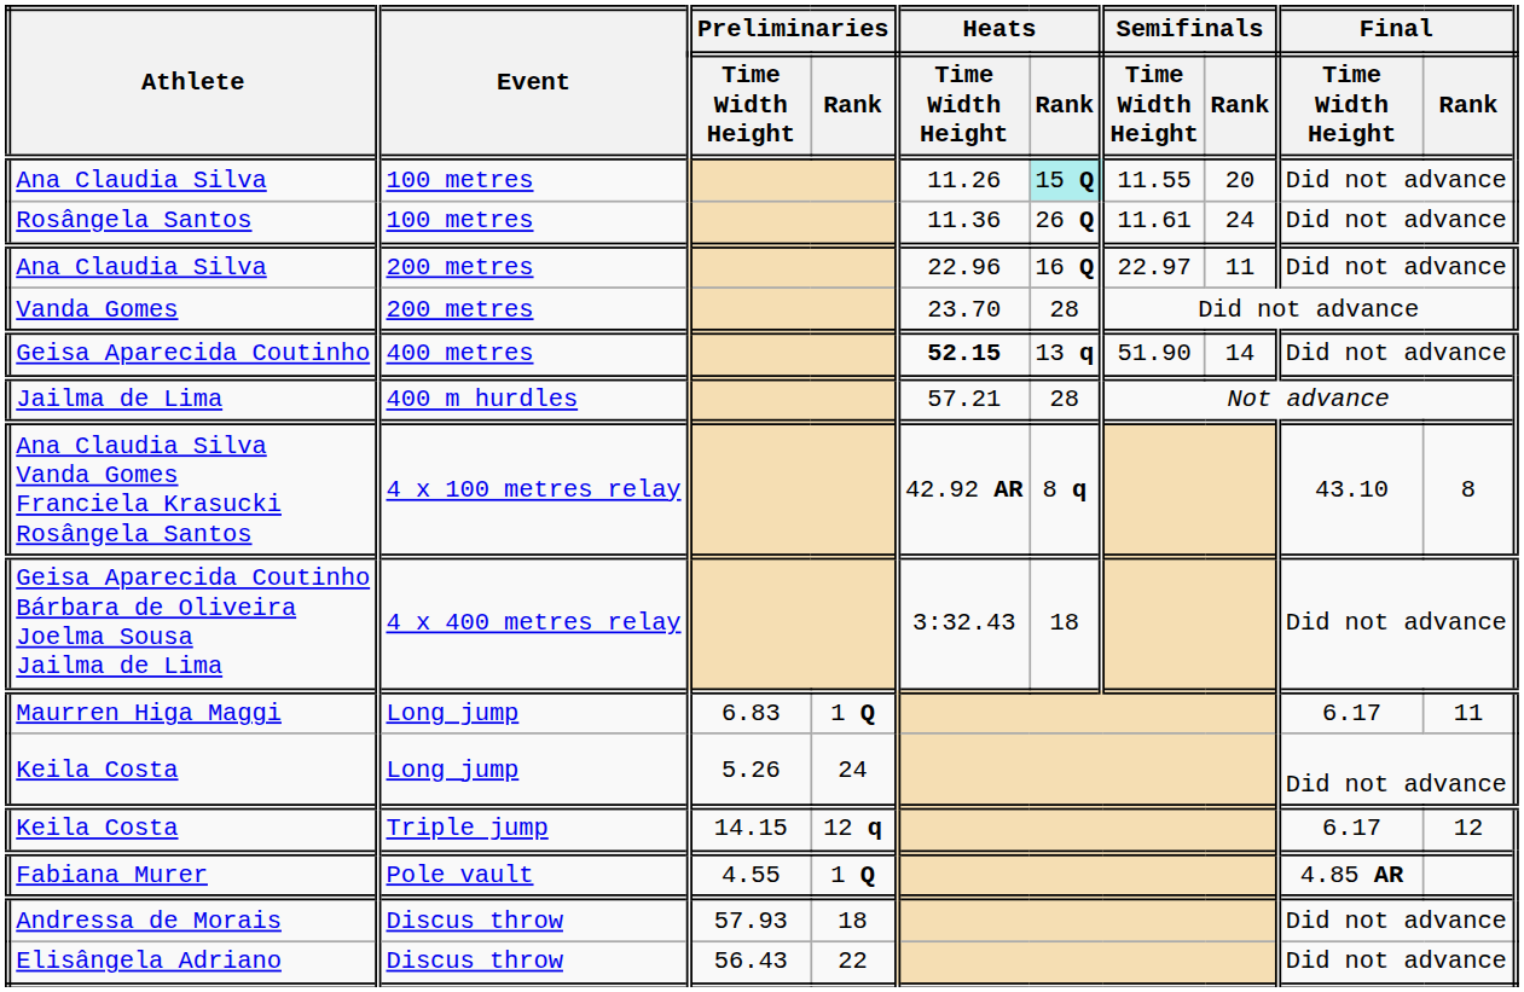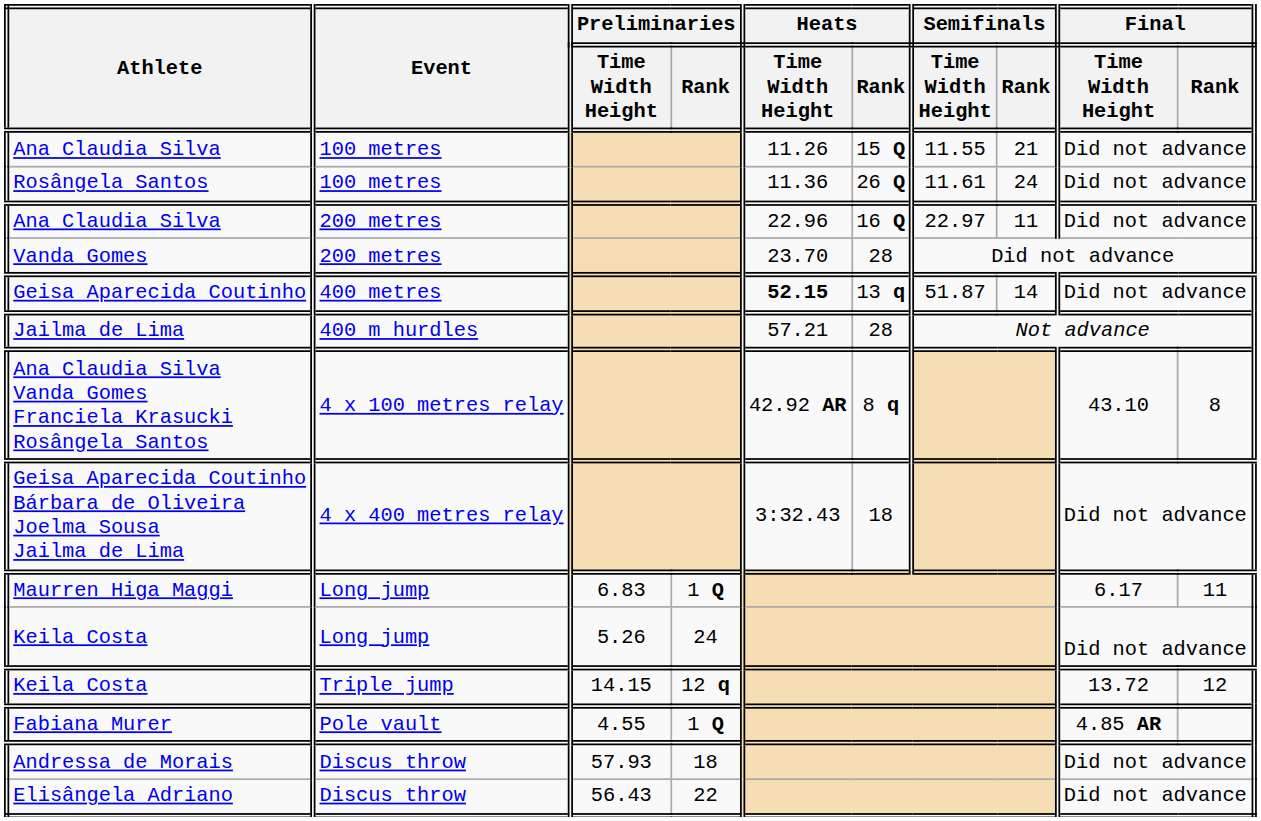Ana Claudia Silva / 100 metres | Heats / Rank: paleturquoise background -> no background
Ana Claudia Silva / 100 metres | Semifinals / Rank: 20 -> 21
Geisa Aparecida Coutinho | Semifinals / Time Width Height: 51.90 -> 51.87
Keila Costa / Triple jump | Final / Time Width Height: 6.17 -> 13.72
